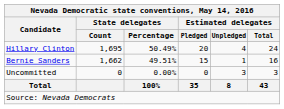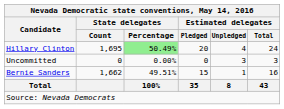Hillary Clinton | State delegates / Percentage: no background -> lightgreen background
rows swapped: Bernie Sanders <-> Uncommitted
